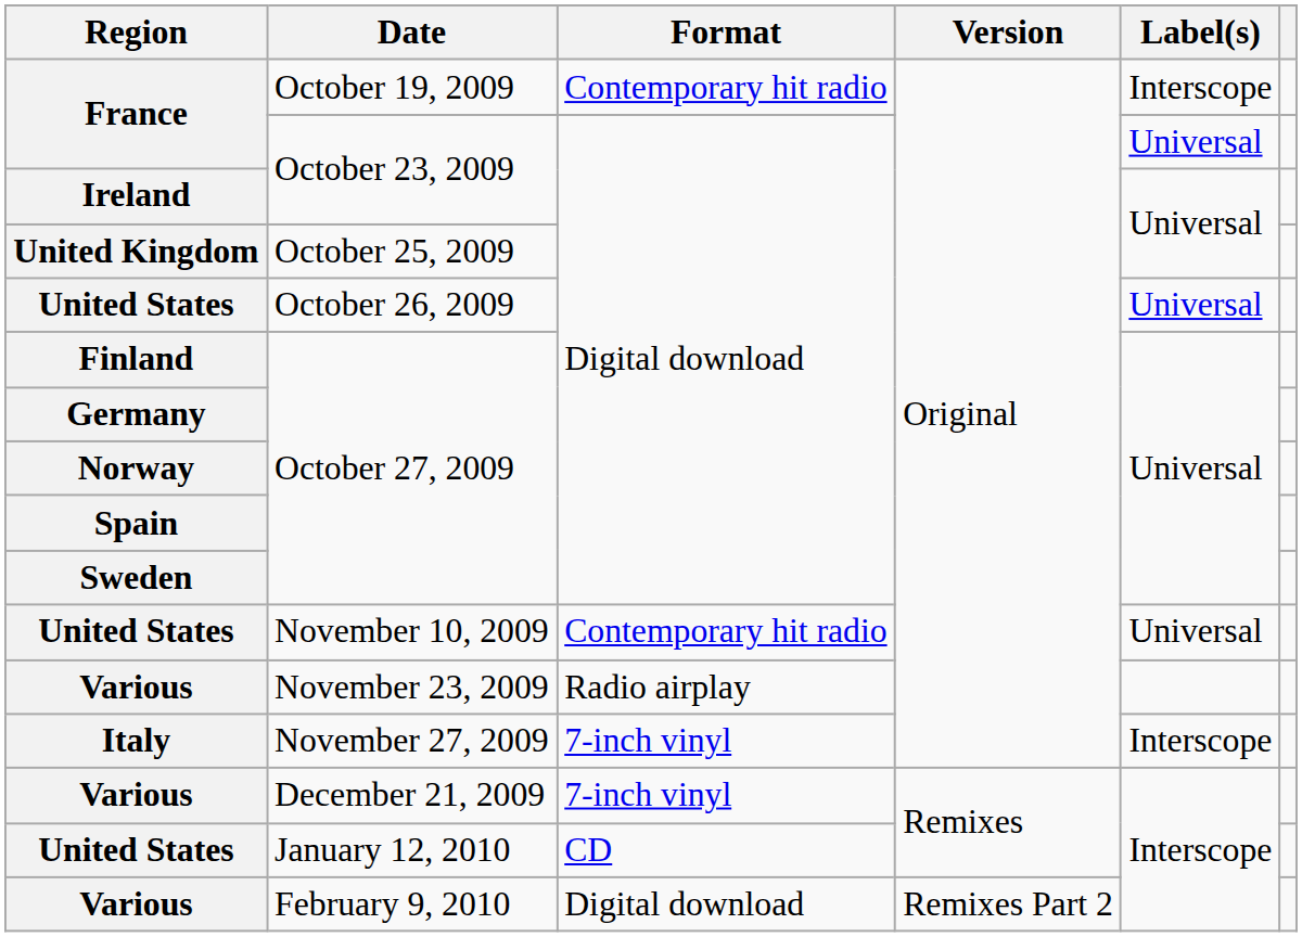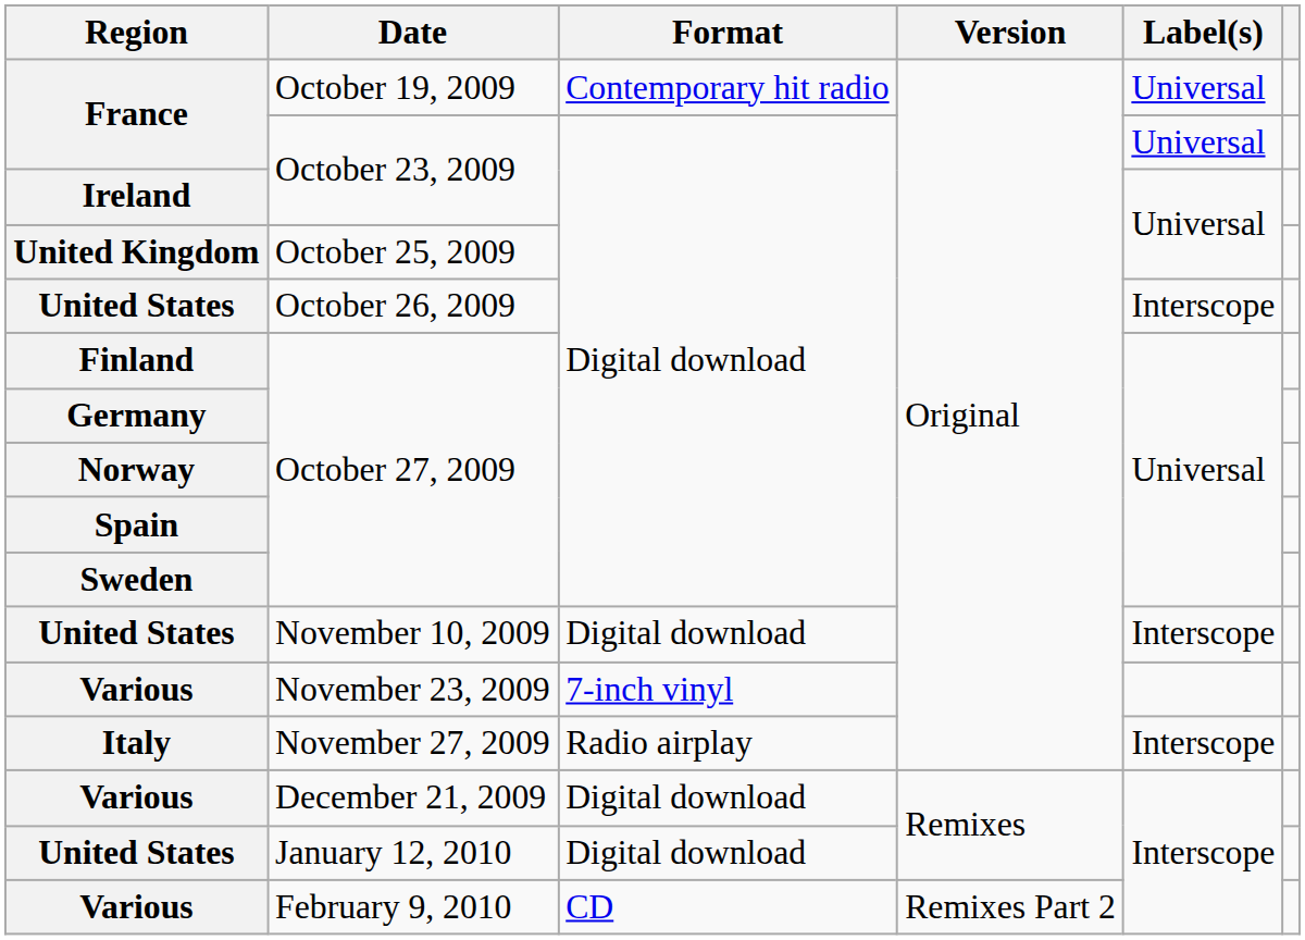France / October 19, 2009 | Label(s): Interscope -> Universal
United States / October 26, 2009 | Label(s): Universal -> Interscope
United States / November 10, 2009 | Format: Contemporary hit radio -> Digital download
United States / November 10, 2009 | Label(s): Universal -> Interscope
Various / November 23, 2009 | Format: Radio airplay -> 7-inch vinyl
Italy | Format: 7-inch vinyl -> Radio airplay
Various / December 21, 2009 | Format: 7-inch vinyl -> Digital download
United States / January 12, 2010 | Format: CD -> Digital download
Various / February 9, 2010 | Format: Digital download -> CD
